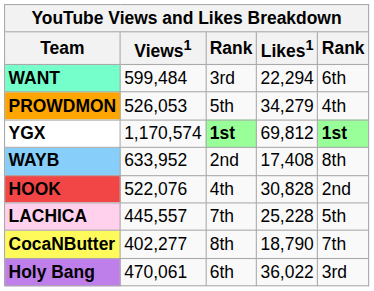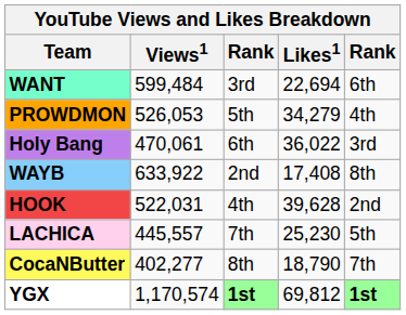WANT | Likes1: 22,294 -> 22,694
rows swapped: Holy Bang <-> YGX
WAYB | Views1: 633,952 -> 633,922
HOOK | Views1: 522,076 -> 522,031
HOOK | Likes1: 30,828 -> 39,628
LACHICA | Likes1: 25,228 -> 25,230
